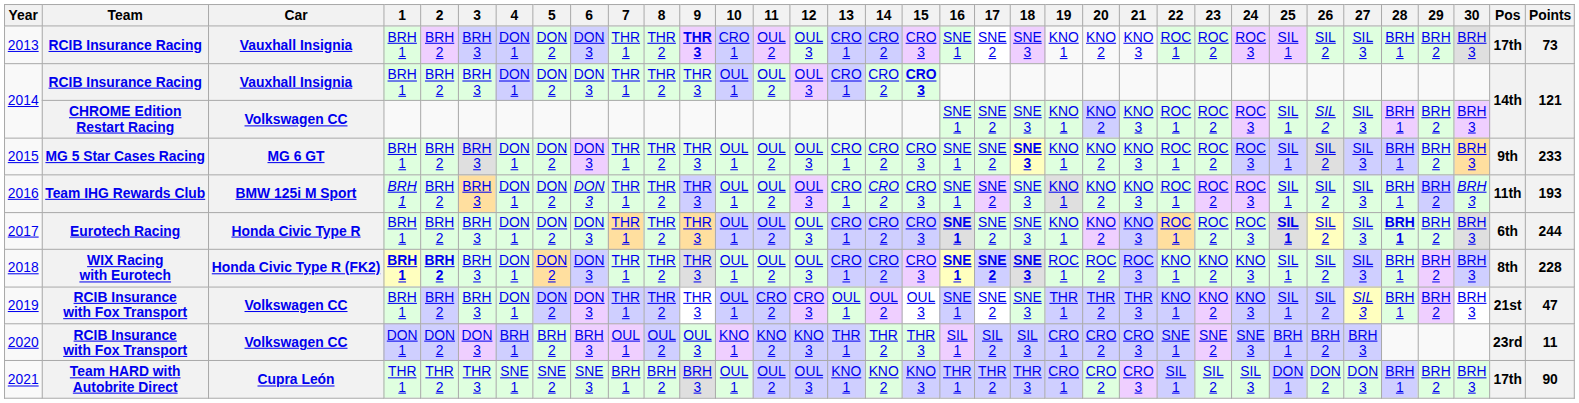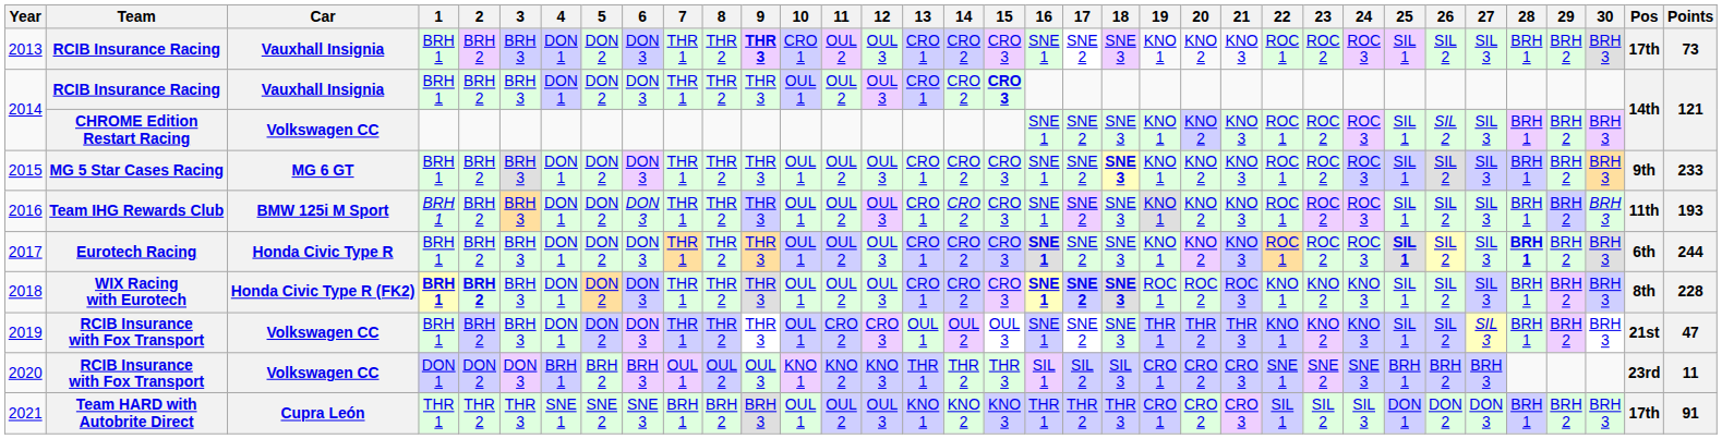2021 | Points: 90 -> 91
